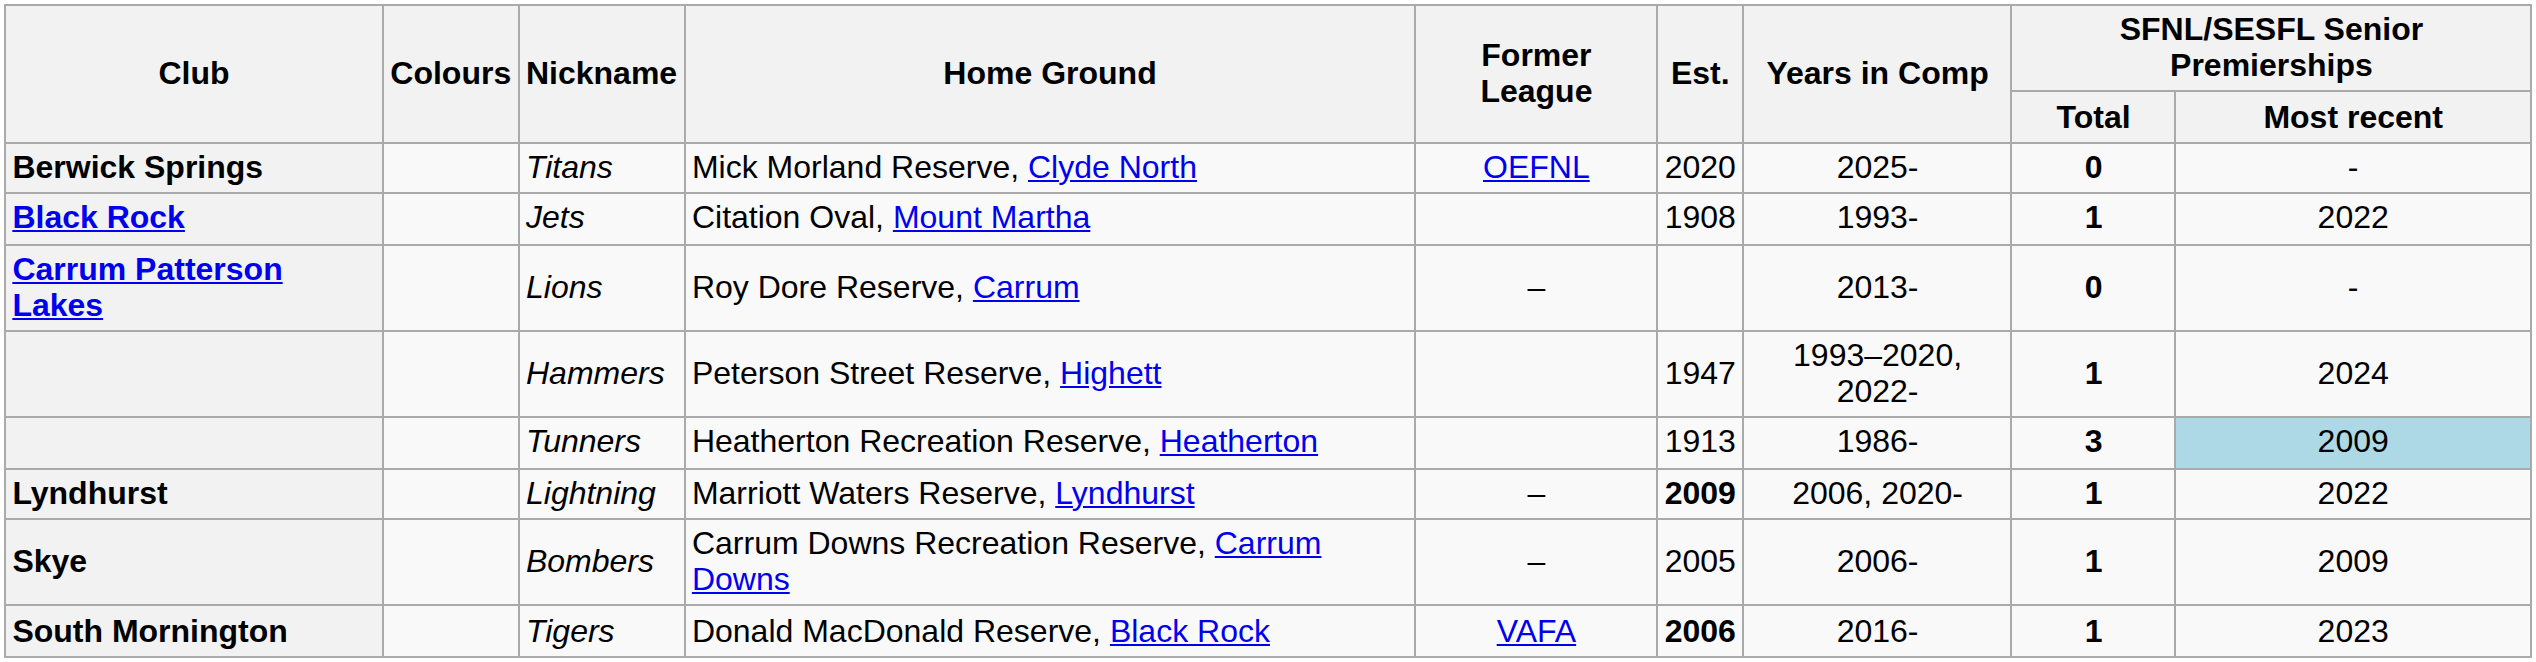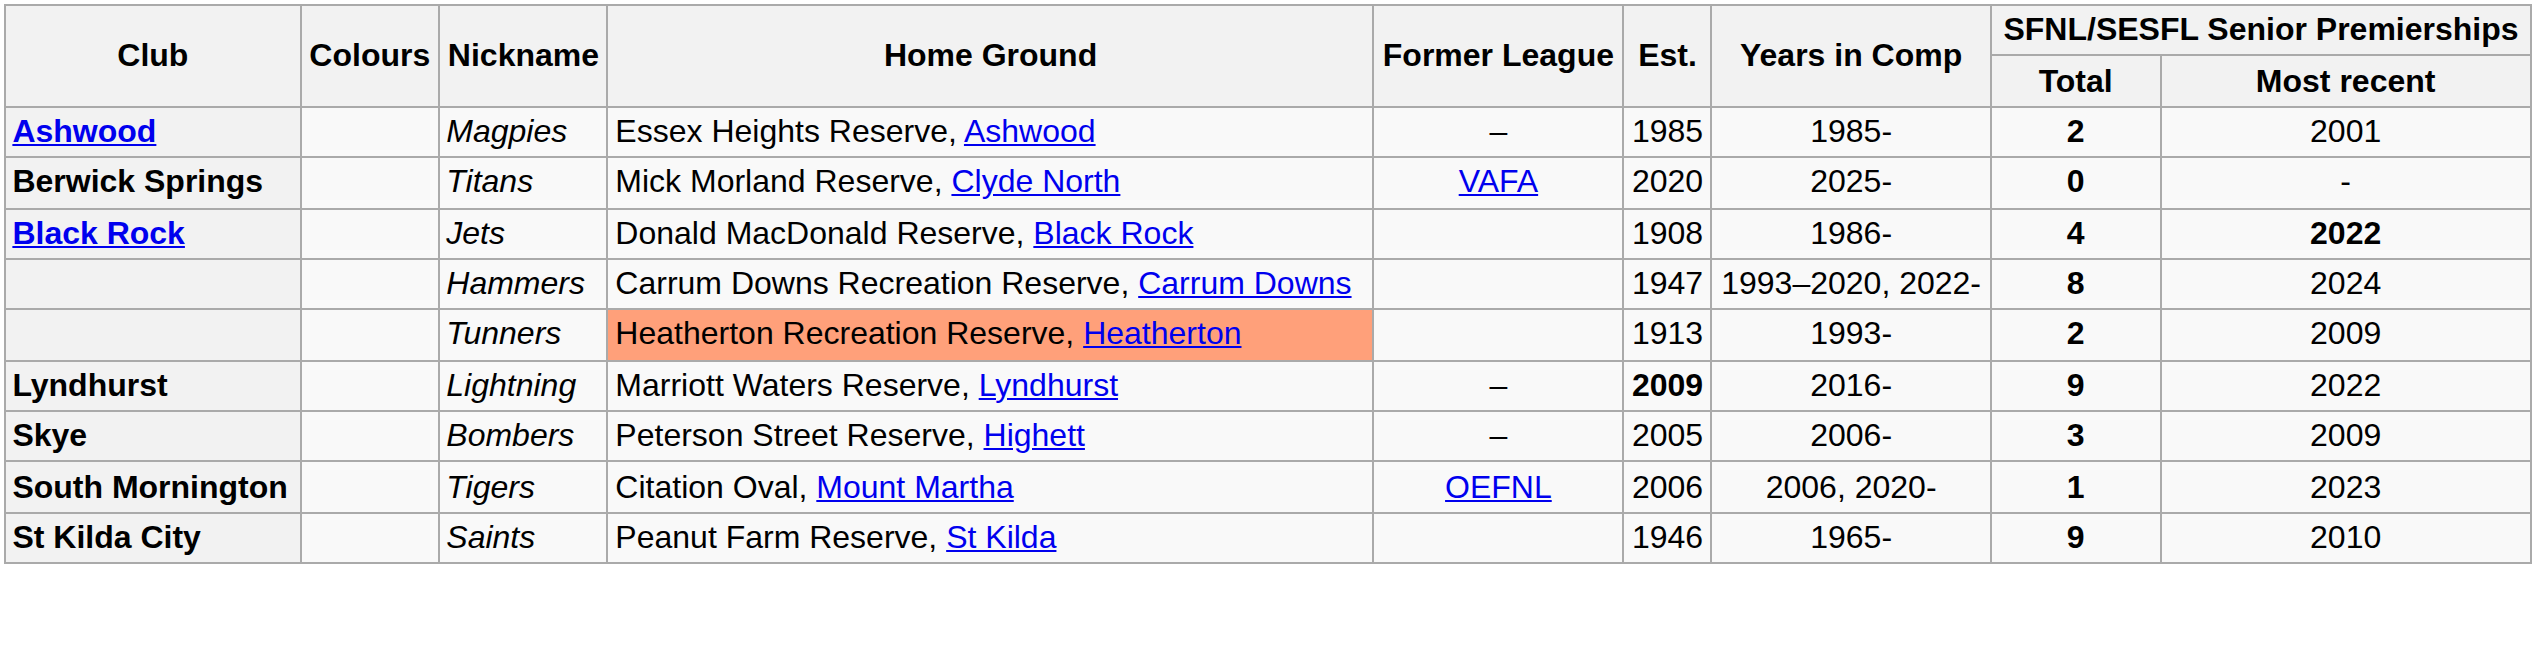+ row: Ashwood | Magpies | Essex Heights Reserve, Ashwood | – | 1985 | 1985- | 2 | 2001
Titans | Former League: OEFNL -> VAFA
Jets | Home Ground: Citation Oval, Mount Martha -> Donald MacDonald Reserve, Black Rock
Jets | Years in Comp: 1993- -> 1986-
Jets | SFNL/SESFL Senior Premierships / Total: 1 -> 4
Jets | SFNL/SESFL Senior Premierships / Most recent: normal -> bold
- row: Carrum Patterson Lakes | Lions | Roy Dore Reserve, Carrum | – | 2013- | 0 | -
Hammers | Home Ground: Peterson Street Reserve, Highett -> Carrum Downs Recreation Reserve, Carrum Downs
Hammers | SFNL/SESFL Senior Premierships / Total: 1 -> 8
Tunners | Home Ground: no background -> lightsalmon background
Tunners | Years in Comp: 1986- -> 1993-
Tunners | SFNL/SESFL Senior Premierships / Total: 3 -> 2
Tunners | SFNL/SESFL Senior Premierships / Most recent: lightblue background -> no background
Lightning | Years in Comp: 2006, 2020- -> 2016-
Lightning | SFNL/SESFL Senior Premierships / Total: 1 -> 9
Bombers | Home Ground: Carrum Downs Recreation Reserve, Carrum Downs -> Peterson Street Reserve, Highett
Bombers | SFNL/SESFL Senior Premierships / Total: 1 -> 3
Tigers | Home Ground: Donald MacDonald Reserve, Black Rock -> Citation Oval, Mount Martha
Tigers | Former League: VAFA -> OEFNL
Tigers | Est.: bold -> normal
Tigers | Years in Comp: 2016- -> 2006, 2020-
+ row: St Kilda City | Saints | Peanut Farm Reserve, St Kilda | 1946 | 1965- | 9 | 2010
